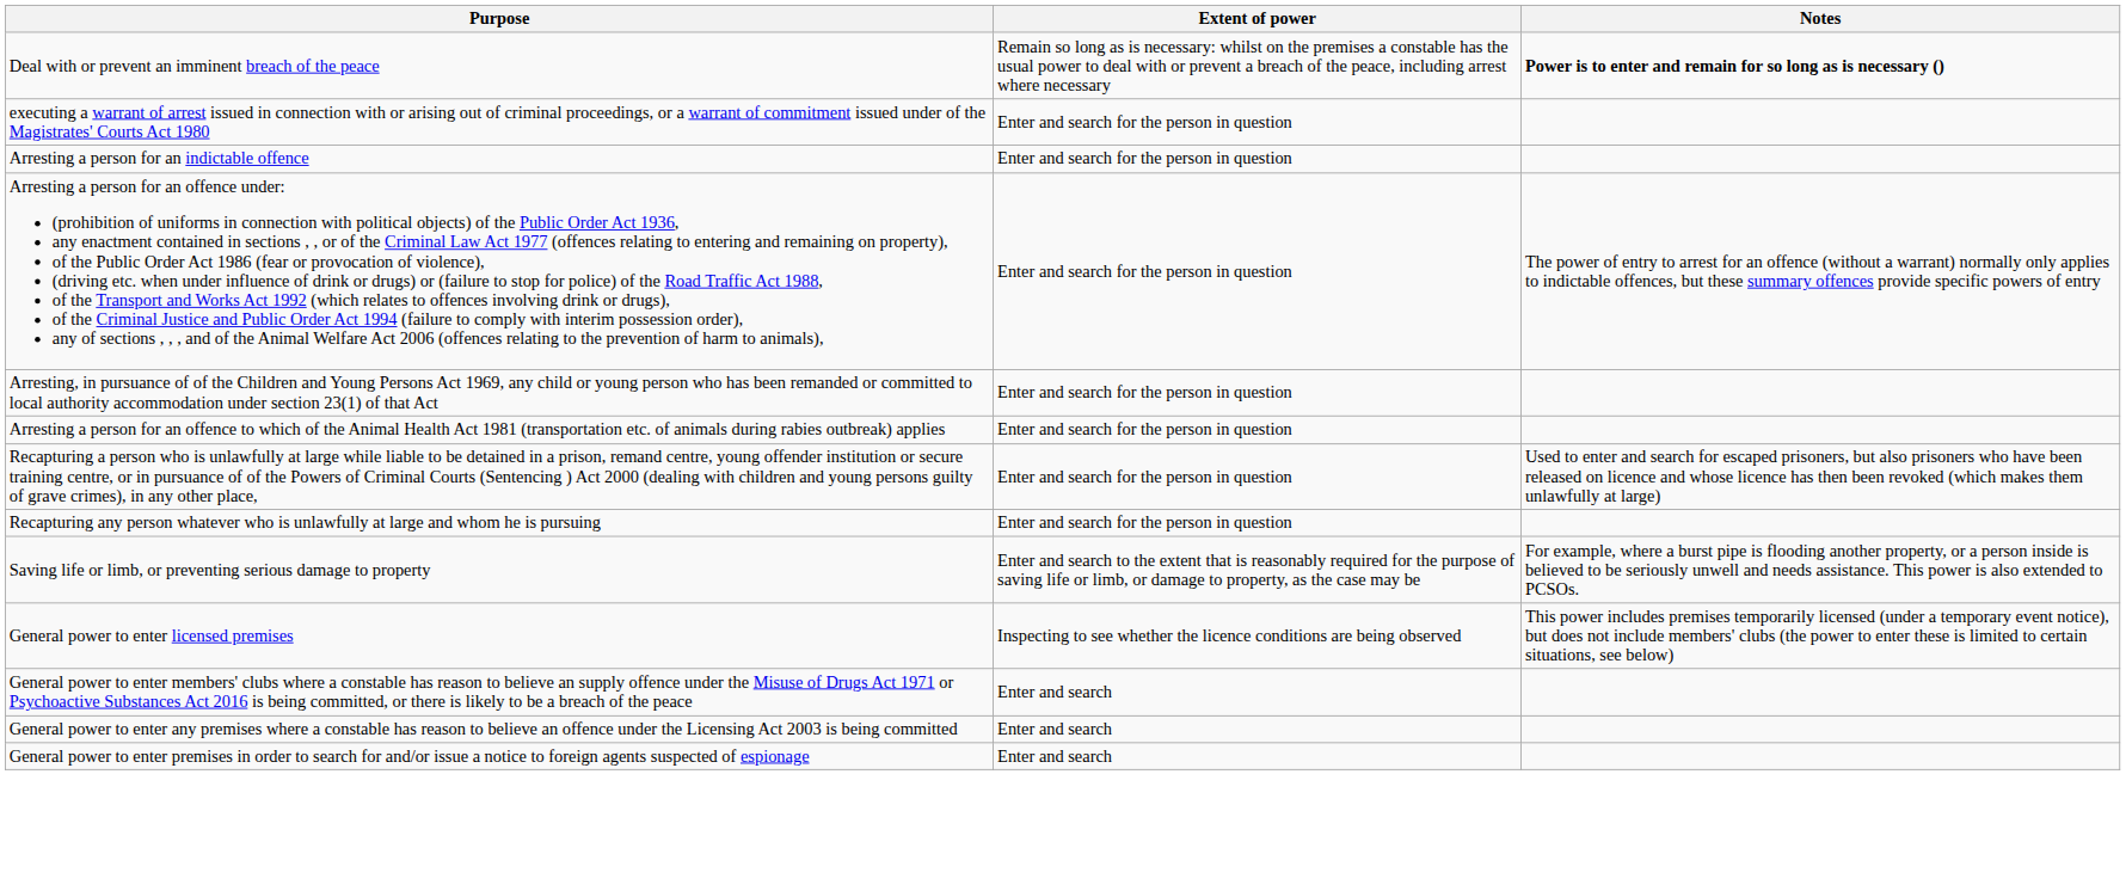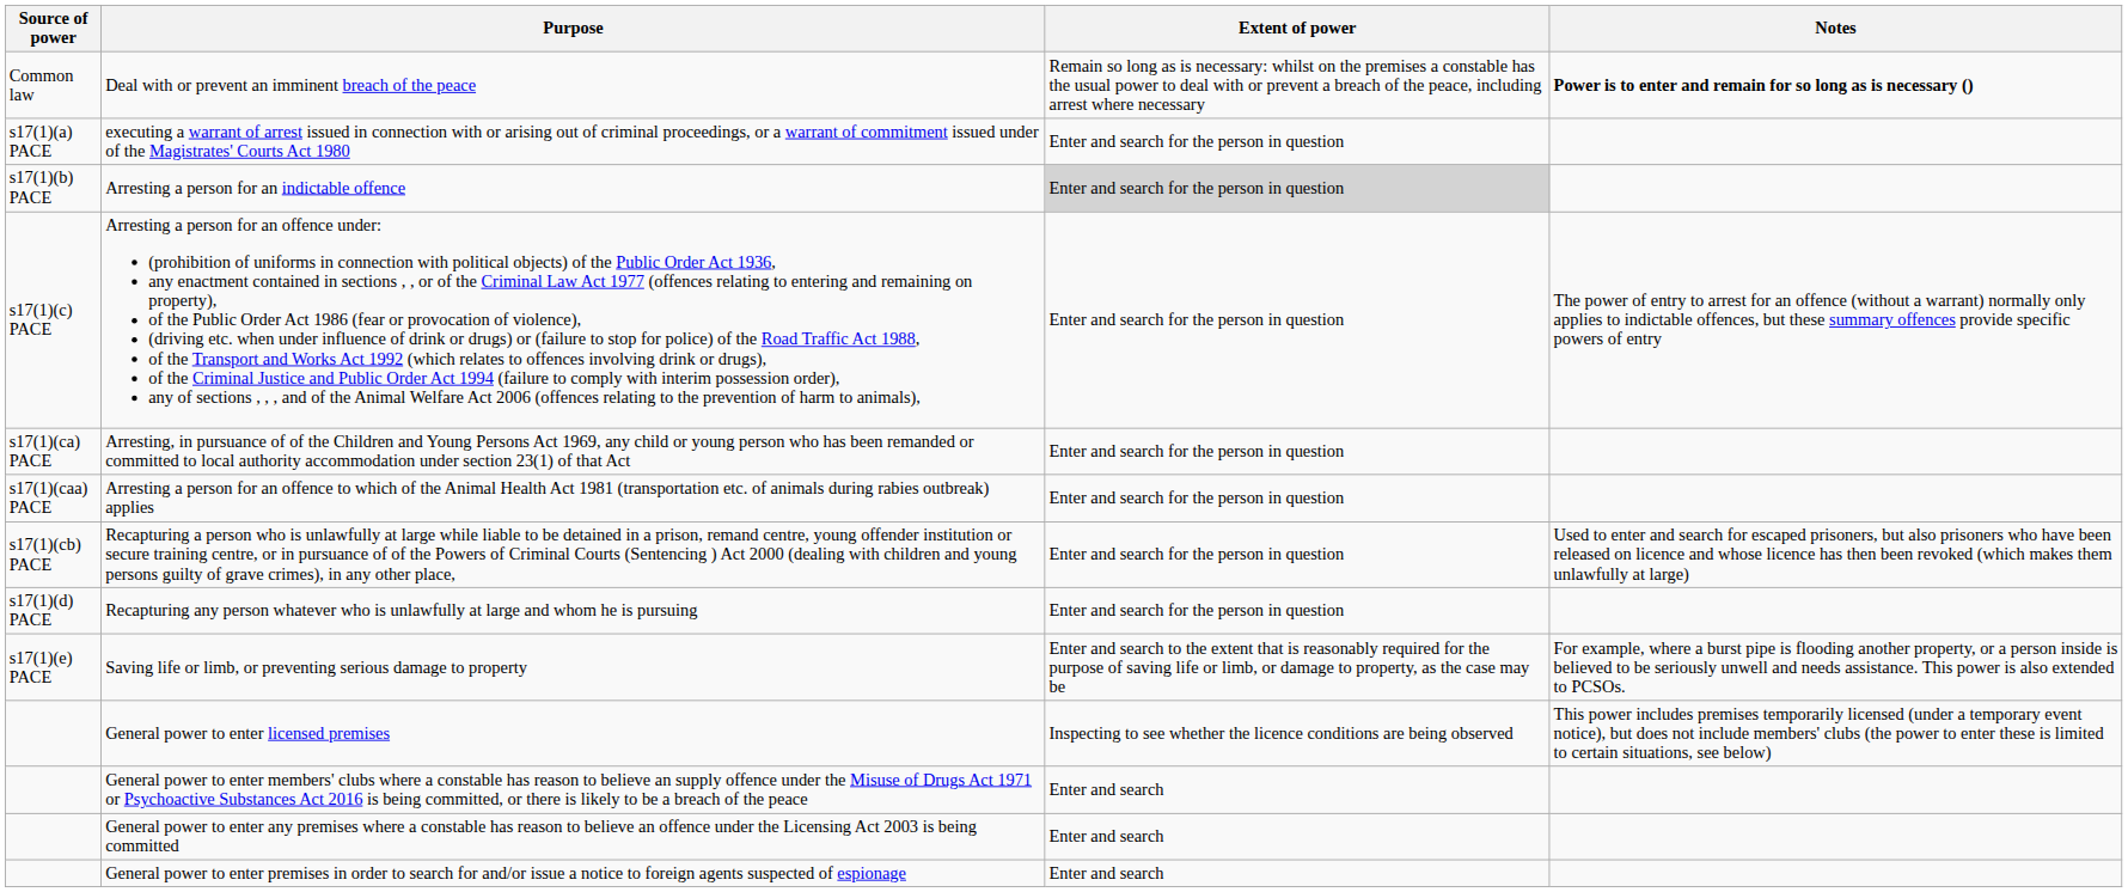+ column: Source of power | Common law | s17(1)(a) PACE | s17(1)(b) PACE | s17(1)(c) PACE | s17(1)(ca) PACE | s17(1)(caa) PACE | s17(1)(cb) PACE | s17(1)(d) PACE | s17(1)(e) PACE
Arresting a person for an indictable offence | Extent of power: no background -> lightgrey background
